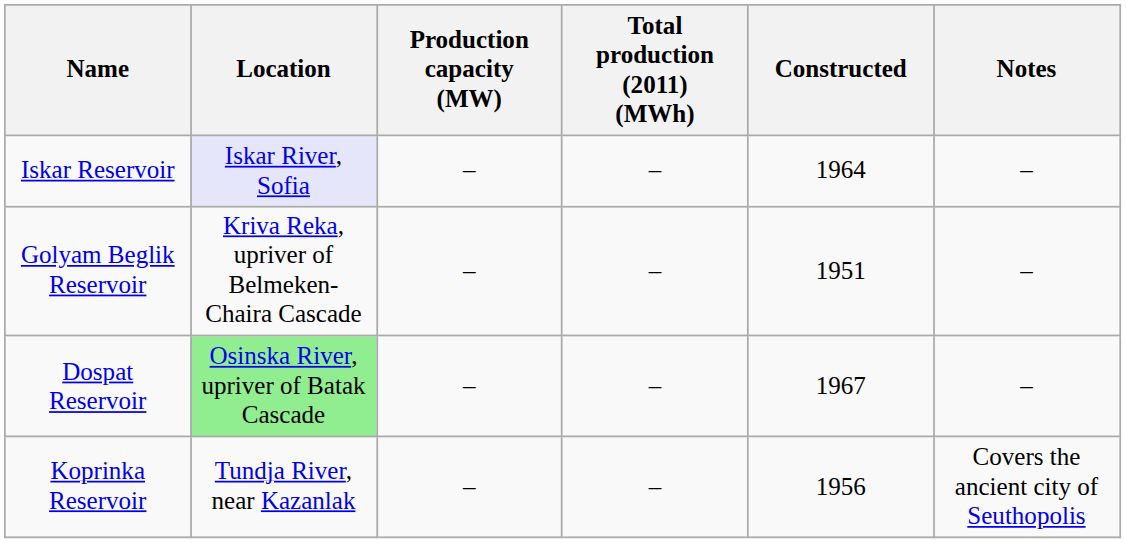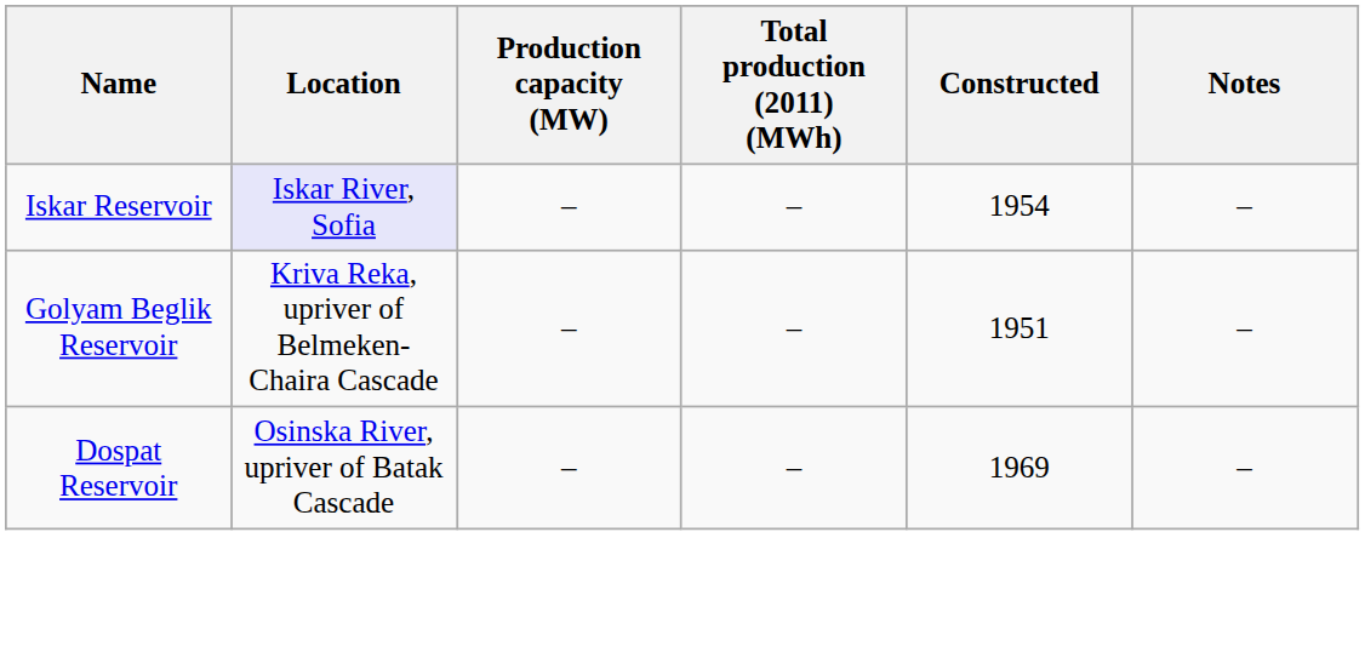Iskar Reservoir | Constructed: 1964 -> 1954
Dospat Reservoir | Location: lightgreen background -> no background
Dospat Reservoir | Constructed: 1967 -> 1969
- row: Koprinka Reservoir | Tundja River, near Kazanlak | – | – | 1956 | Covers the ancient city of Seuthopolis
